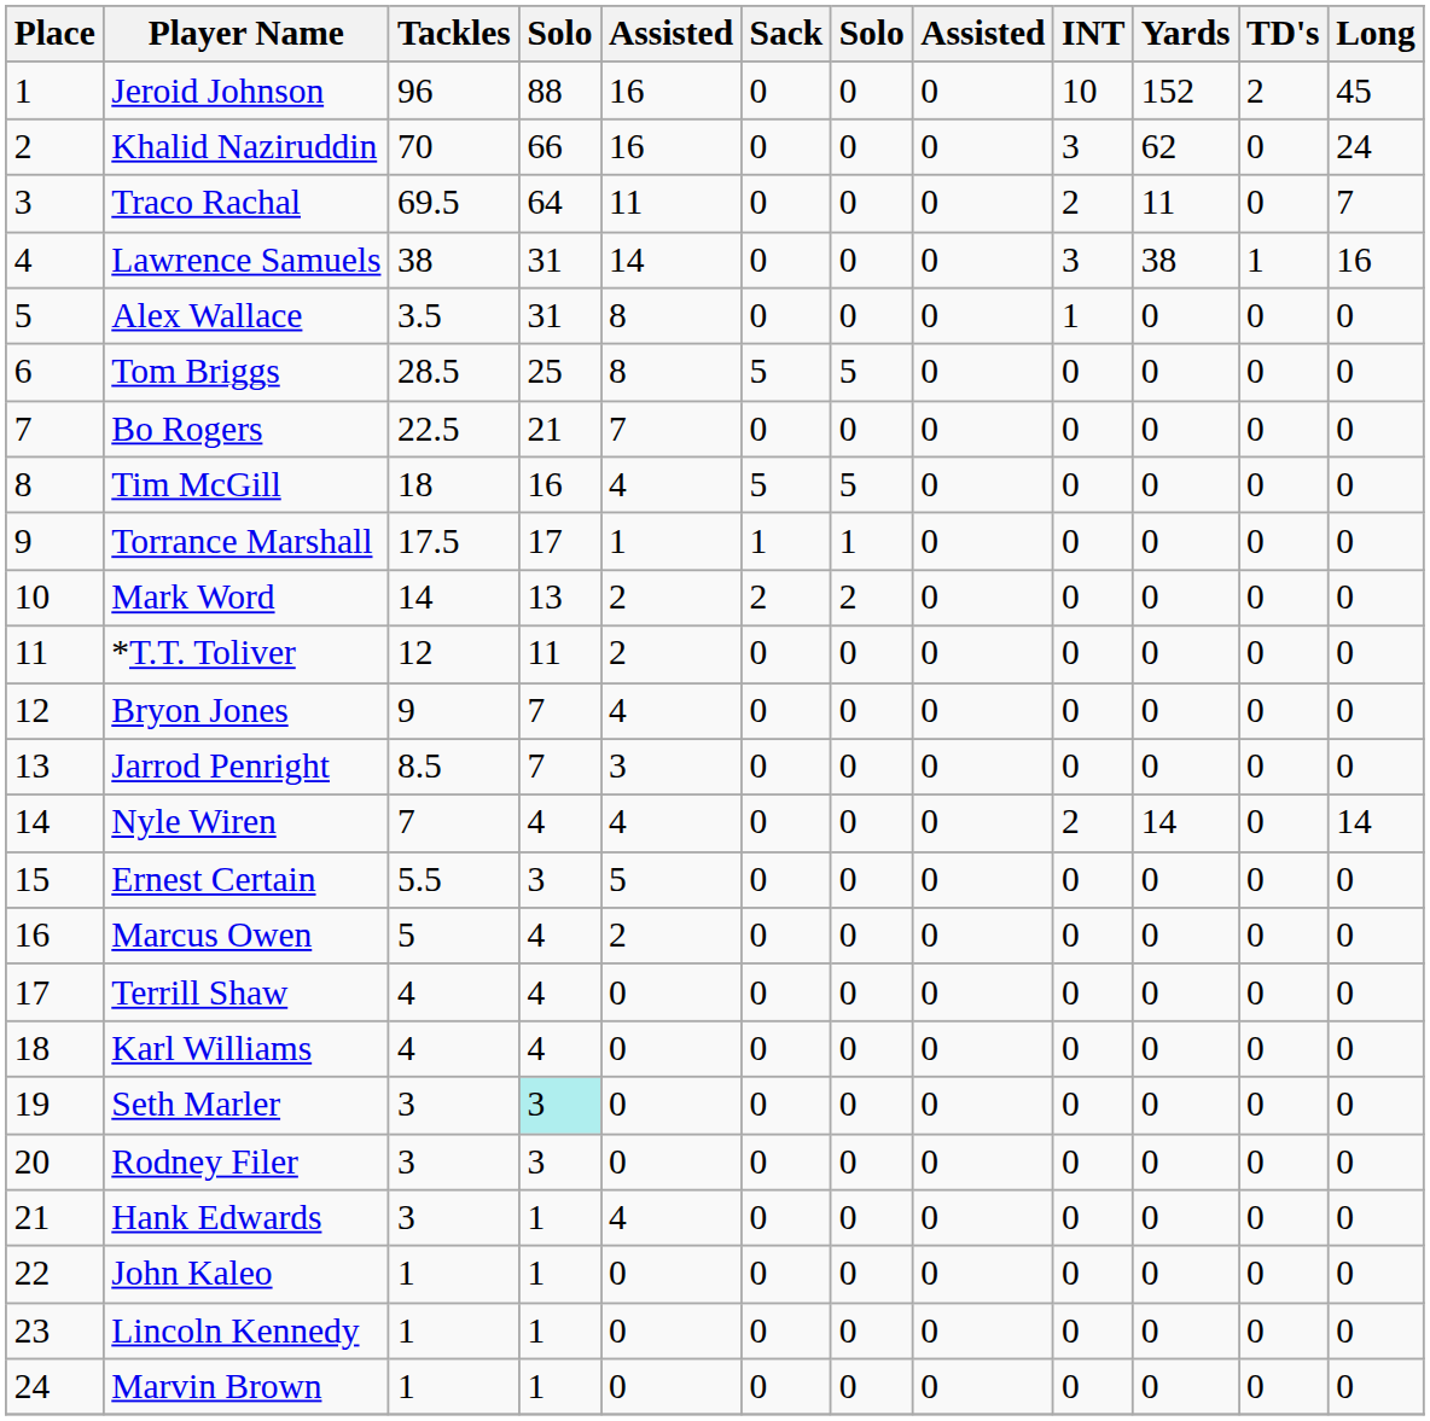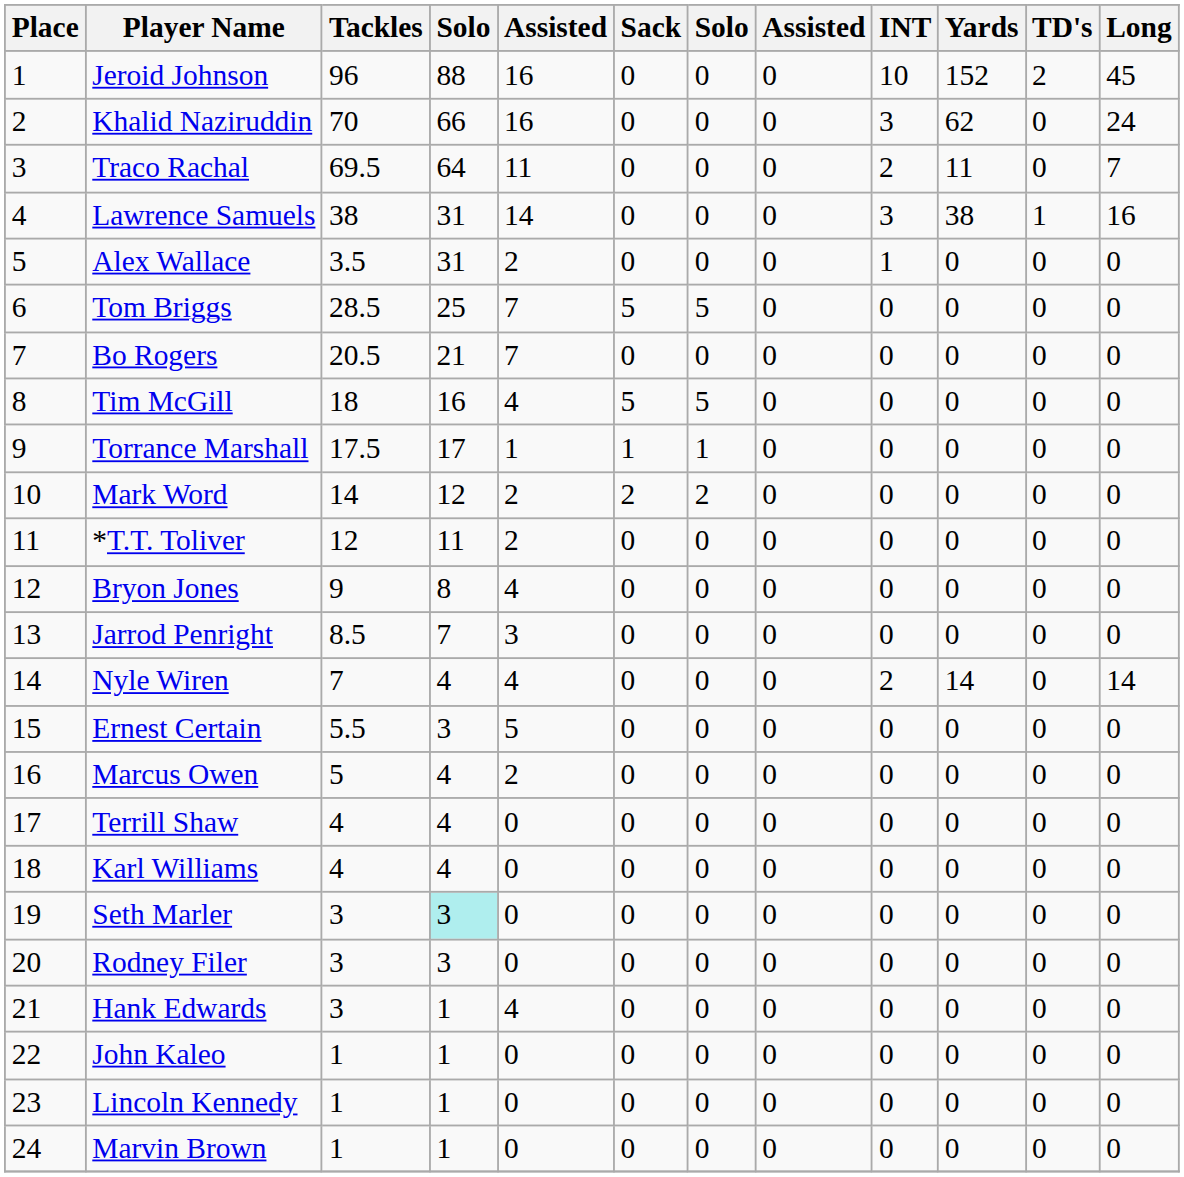Alex Wallace | column 5: 8 -> 2
Tom Briggs | column 5: 8 -> 7
Bo Rogers | Tackles: 22.5 -> 20.5
Mark Word | column 4: 13 -> 12
Bryon Jones | column 4: 7 -> 8
